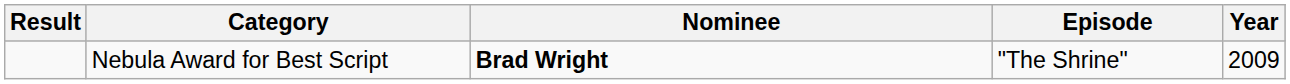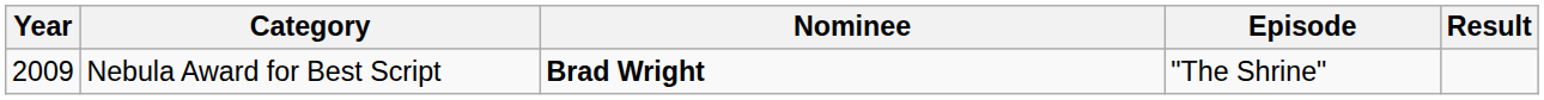columns swapped: Year <-> Result
